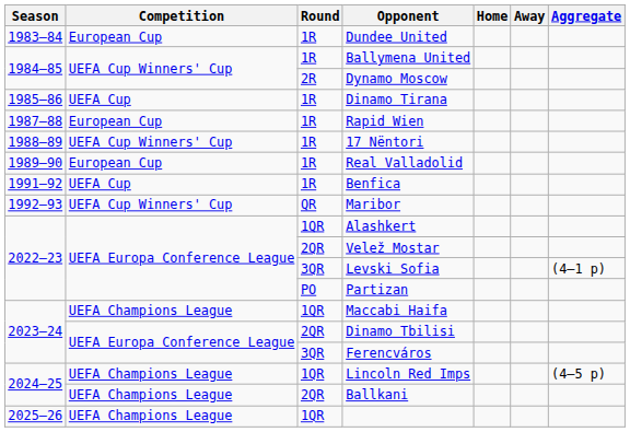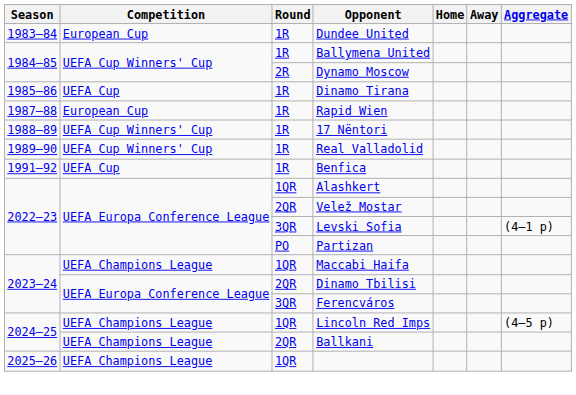Real Valladolid | Competition: European Cup -> UEFA Cup Winners' Cup
- row: 1992–93 | UEFA Cup Winners' Cup | QR | Maribor
